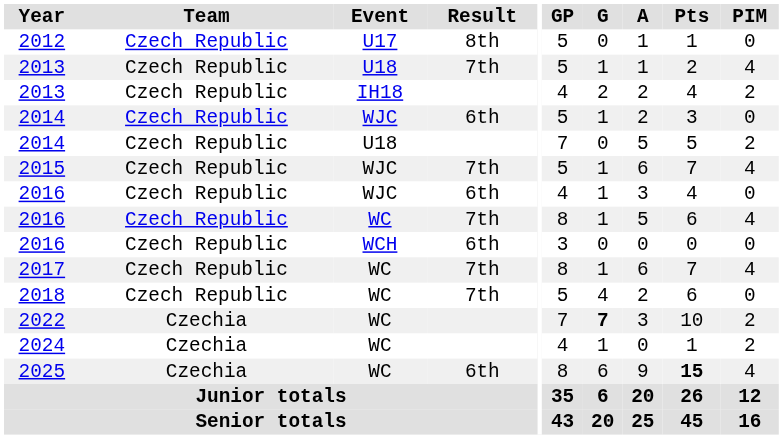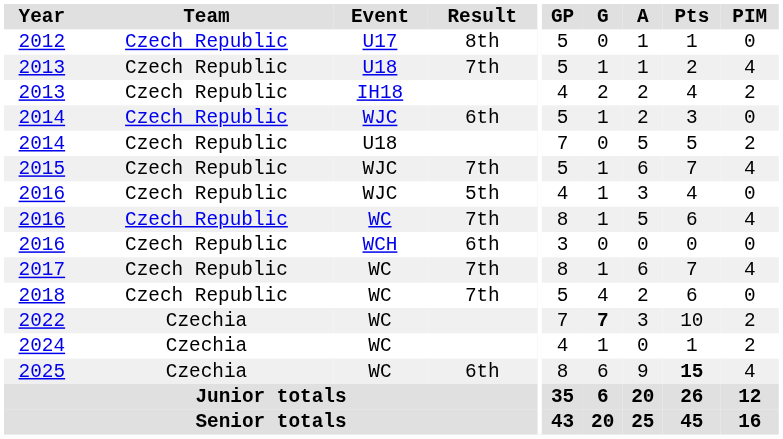2016 / WJC | Result: 6th -> 5th
